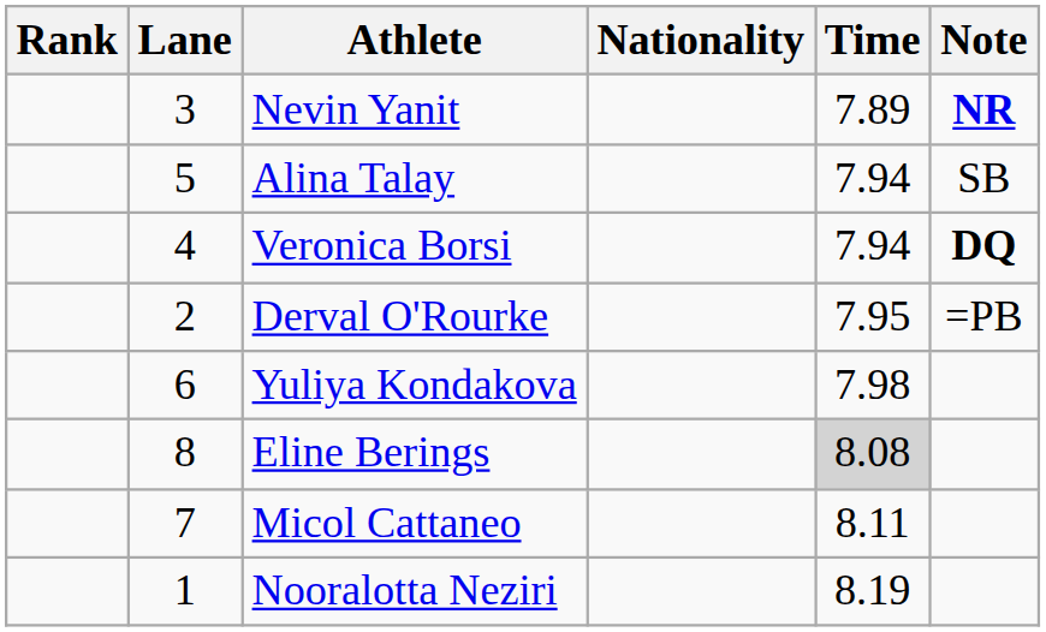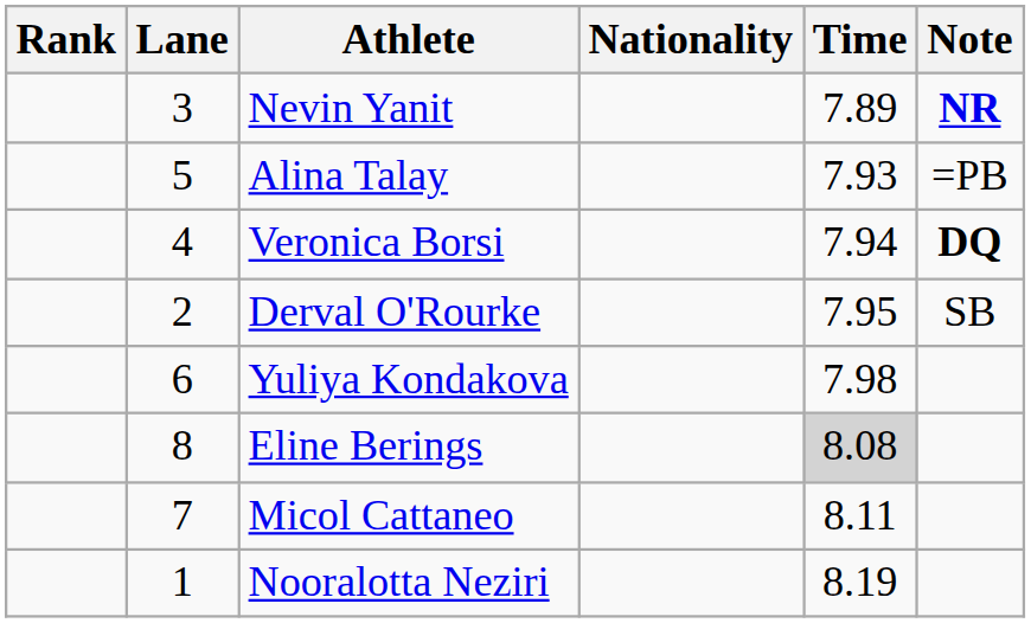Alina Talay | Time: 7.94 -> 7.93
Alina Talay | Note: SB -> =PB
Derval O'Rourke | Note: =PB -> SB
